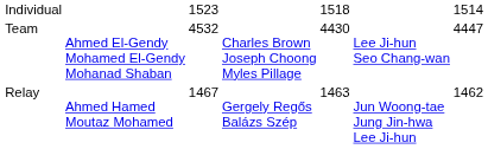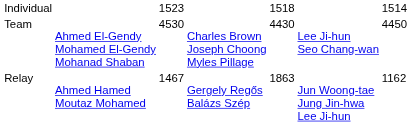Team | column 3: 4532 -> 4530
Team | column 7: 4447 -> 4450
Relay | column 5: 1463 -> 1863
Relay | column 7: 1462 -> 1162
